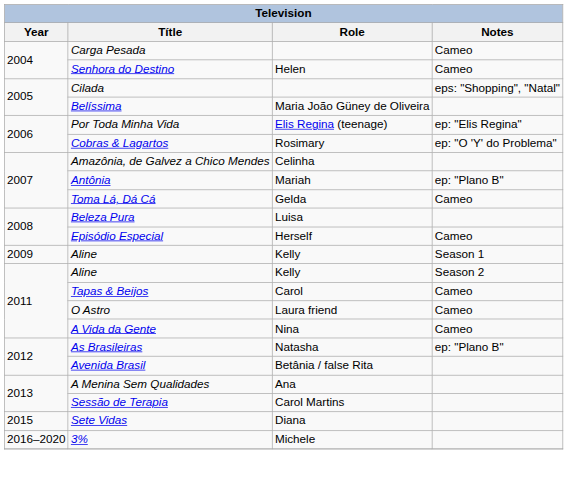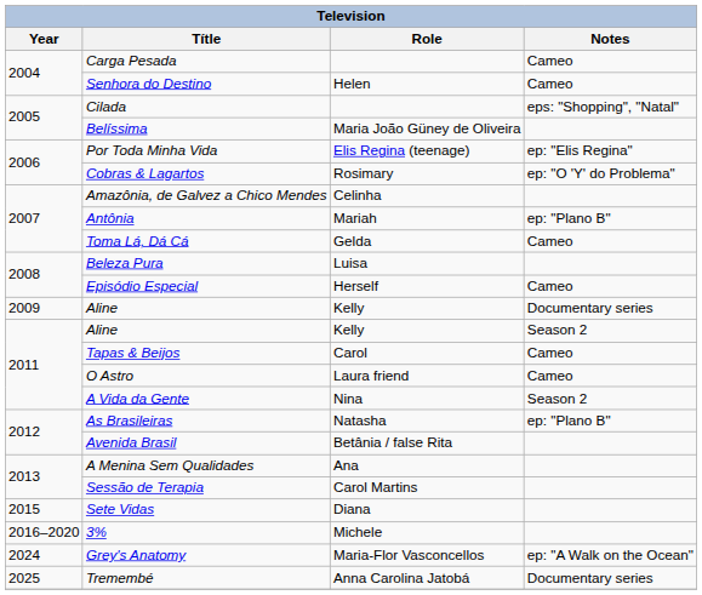2009 / Aline | Notes: Season 1 -> Documentary series
A Vida da Gente | Notes: Cameo -> Season 2
+ row: 2024 | Grey's Anatomy | Maria-Flor Vasconcellos | ep: "A Walk on the Ocean"
+ row: 2025 | Tremembé | Anna Carolina Jatobá | Documentary series
